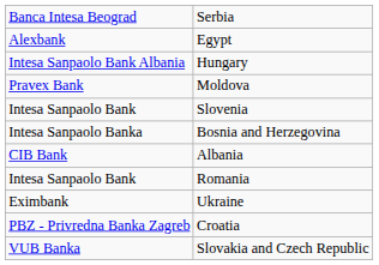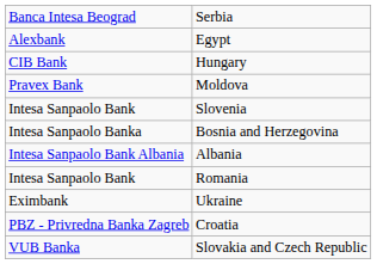Hungary | column 1: Intesa Sanpaolo Bank Albania -> CIB Bank
Albania | column 1: CIB Bank -> Intesa Sanpaolo Bank Albania
